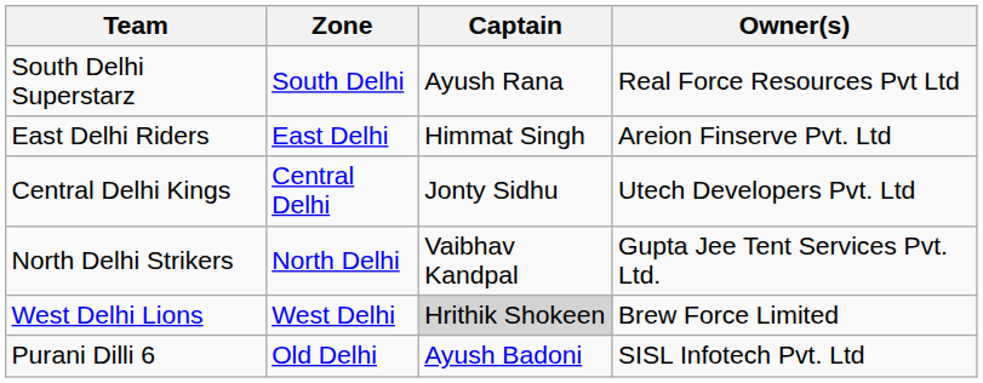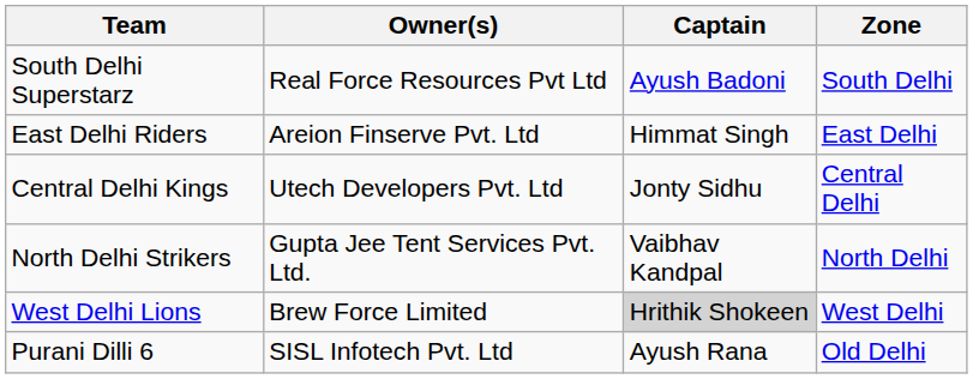columns swapped: Zone <-> Owner(s)
South Delhi Superstarz | Captain: Ayush Rana -> Ayush Badoni
Purani Dilli 6 | Captain: Ayush Badoni -> Ayush Rana
